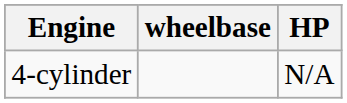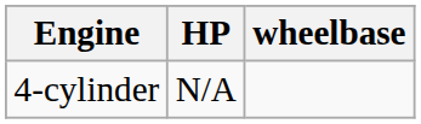columns swapped: HP <-> wheelbase
